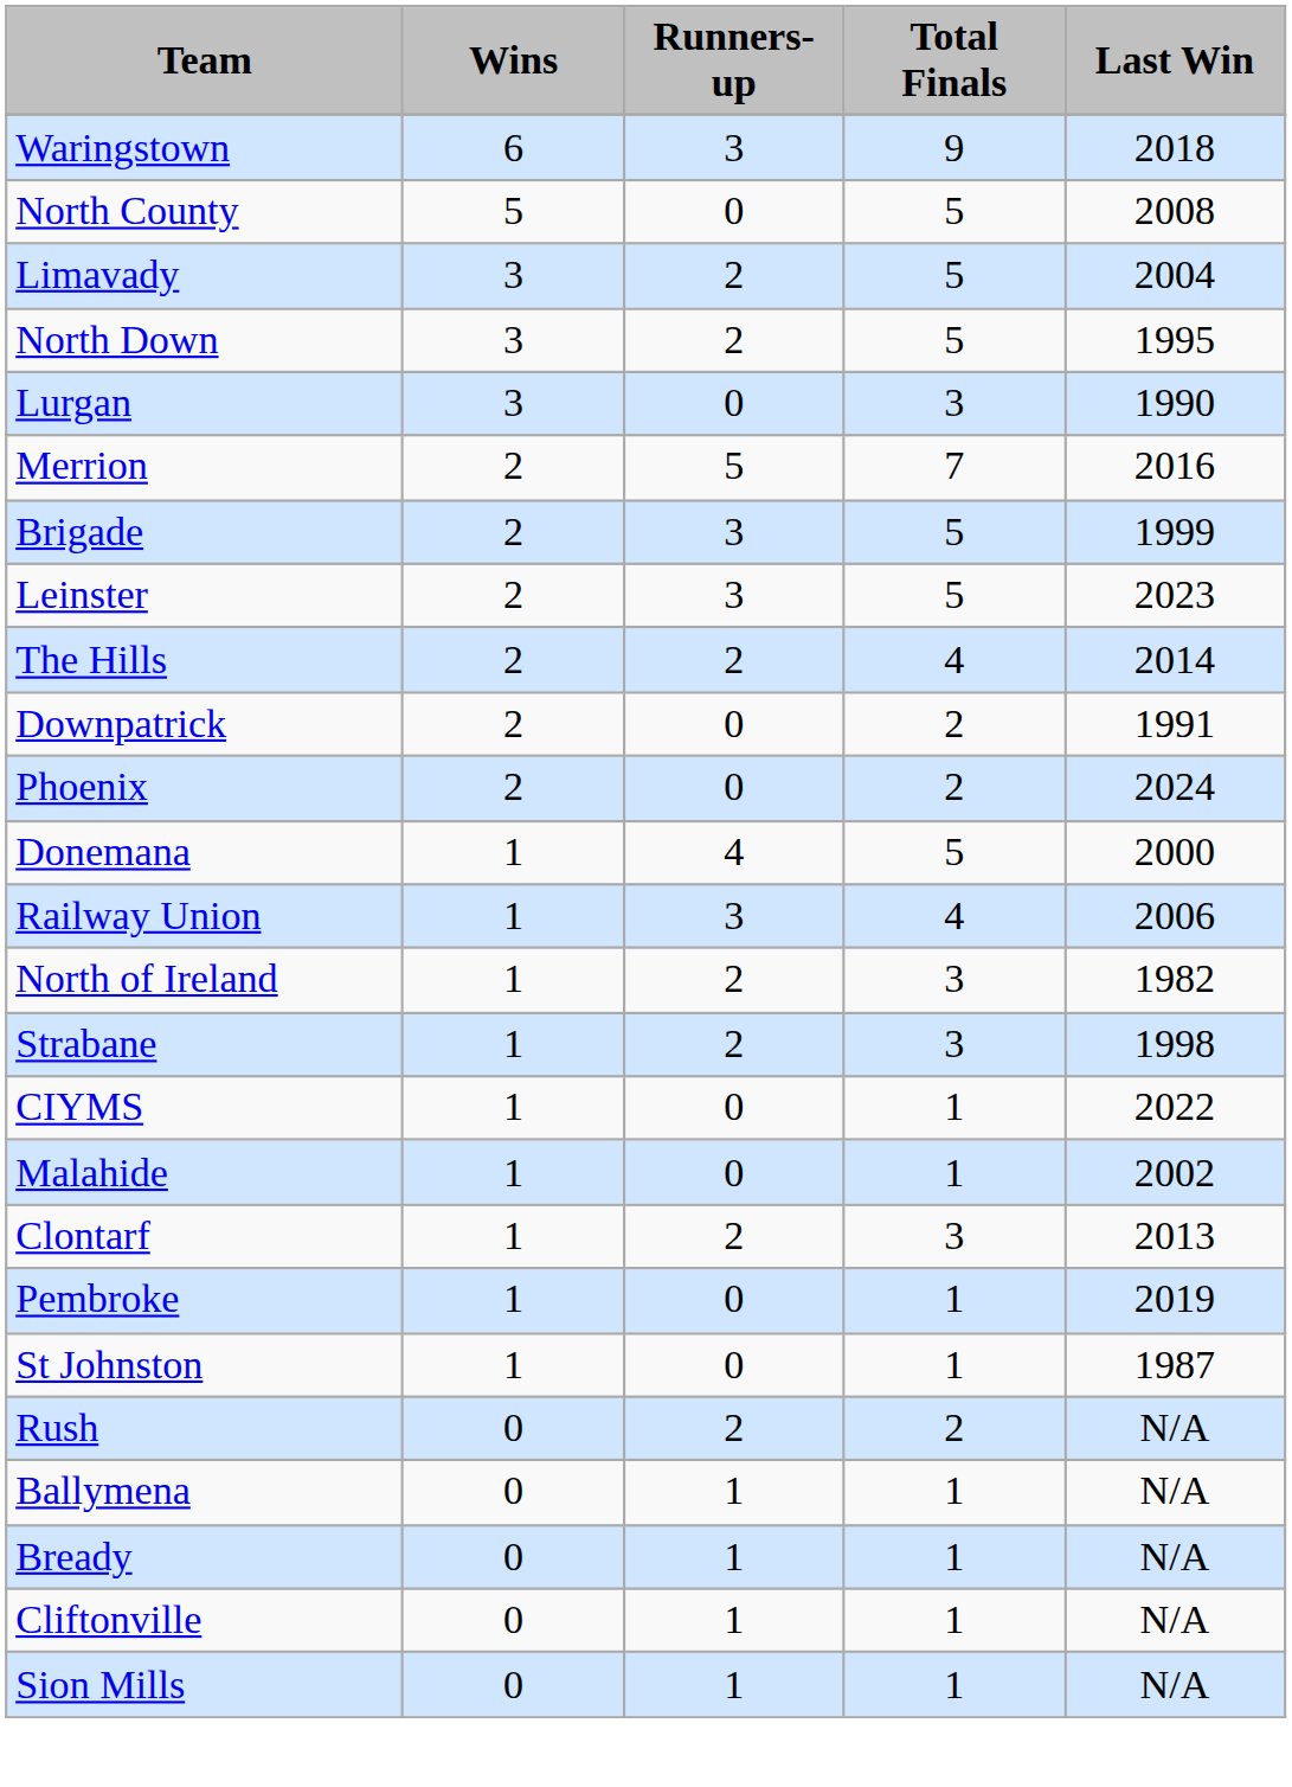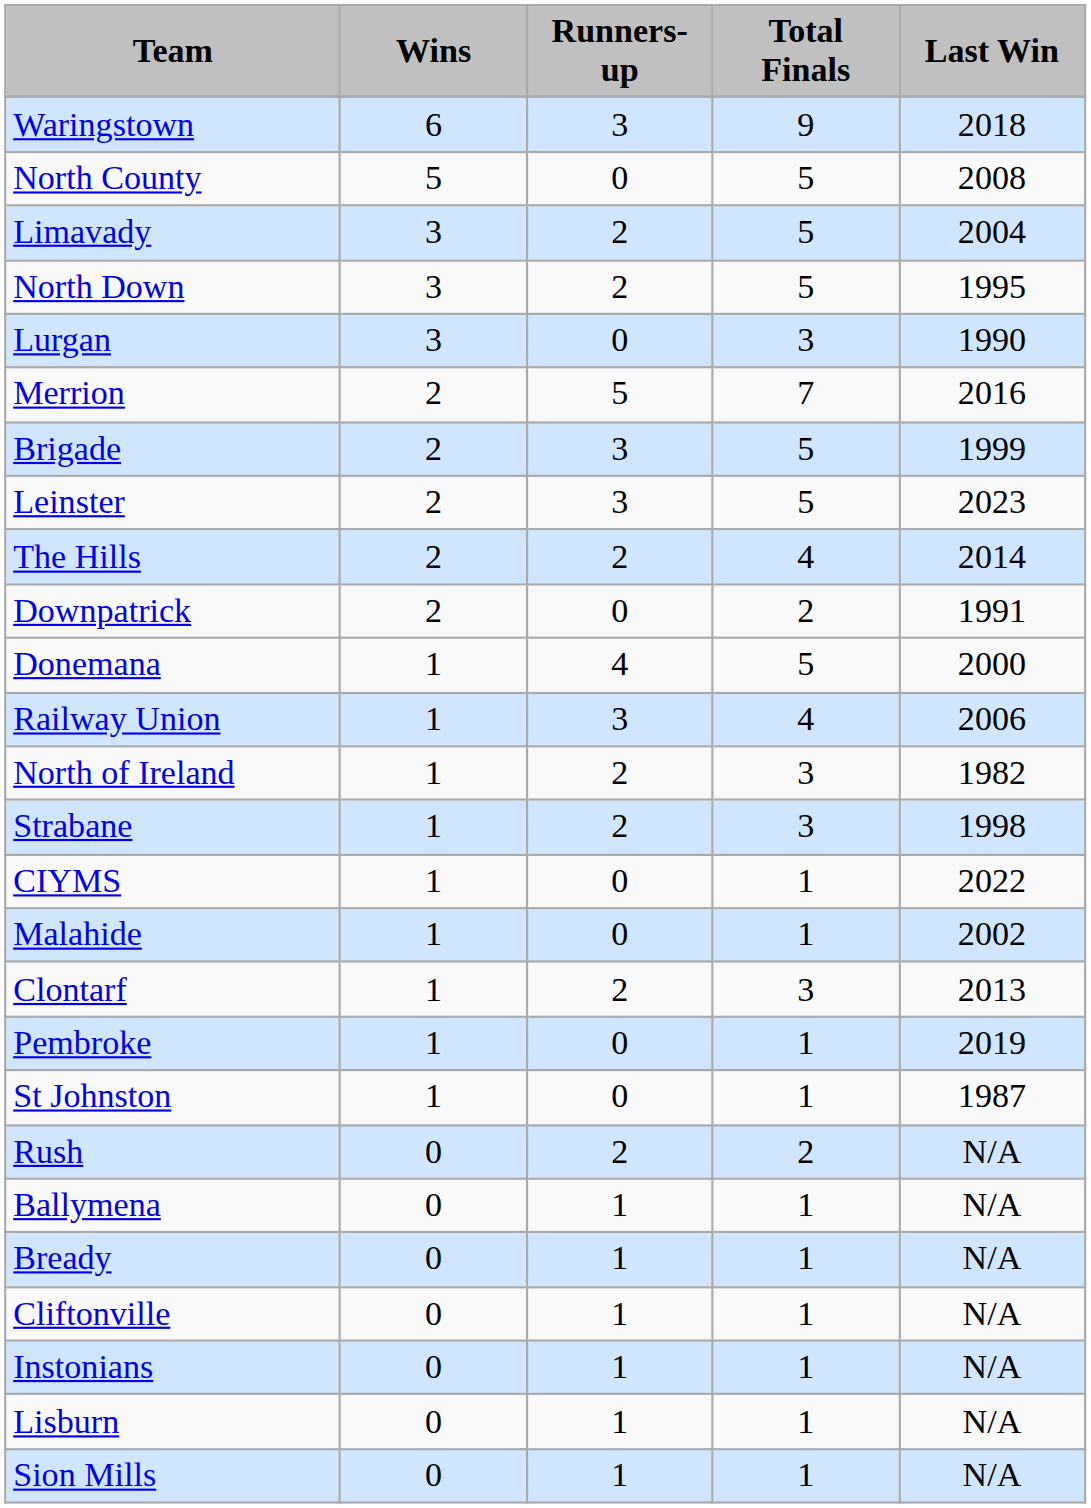- row: Phoenix | 2 | 0 | 2 | 2024
+ row: Instonians | 0 | 1 | 1 | N/A
+ row: Lisburn | 0 | 1 | 1 | N/A
